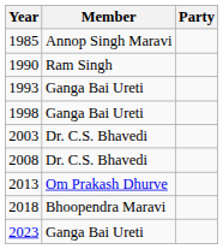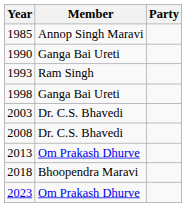1990 | Member: Ram Singh -> Ganga Bai Ureti
1993 | Member: Ganga Bai Ureti -> Ram Singh
2023 | Member: Ganga Bai Ureti -> Om Prakash Dhurve
